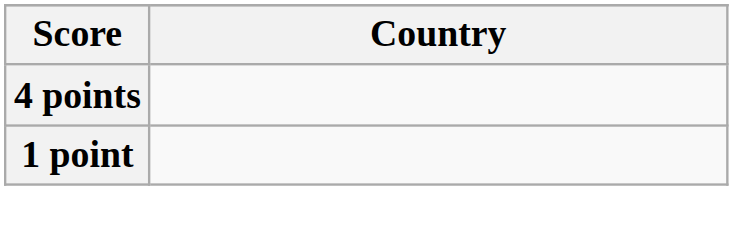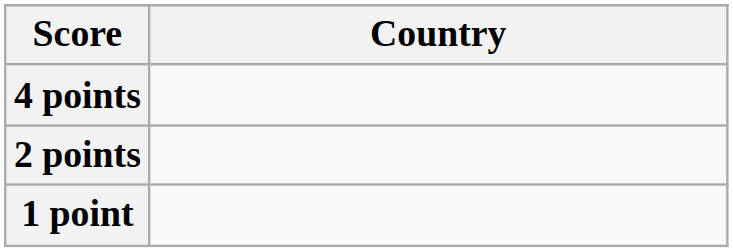+ row: 2 points
